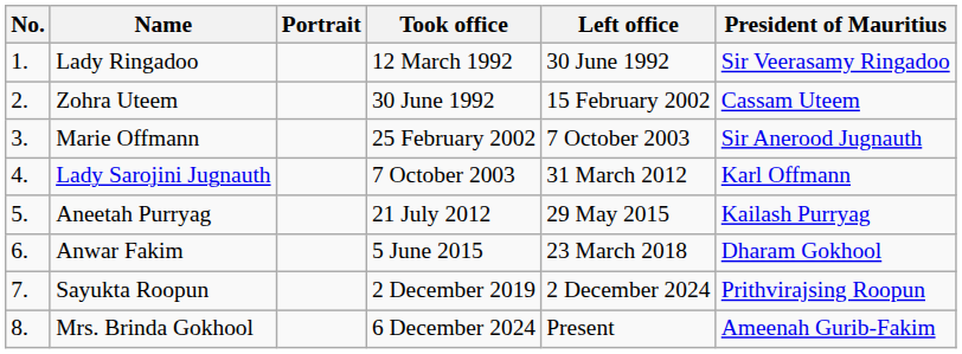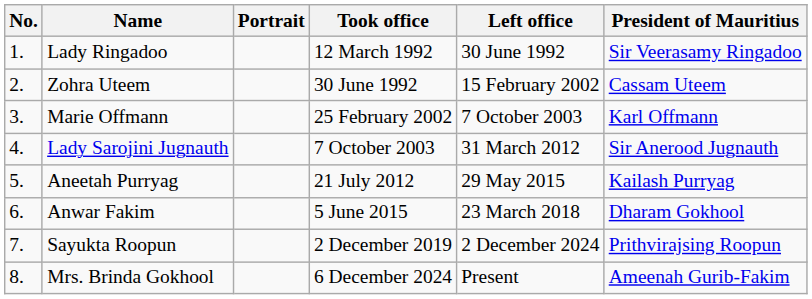Marie Offmann | President of Mauritius: Sir Anerood Jugnauth -> Karl Offmann
Lady Sarojini Jugnauth | President of Mauritius: Karl Offmann -> Sir Anerood Jugnauth
